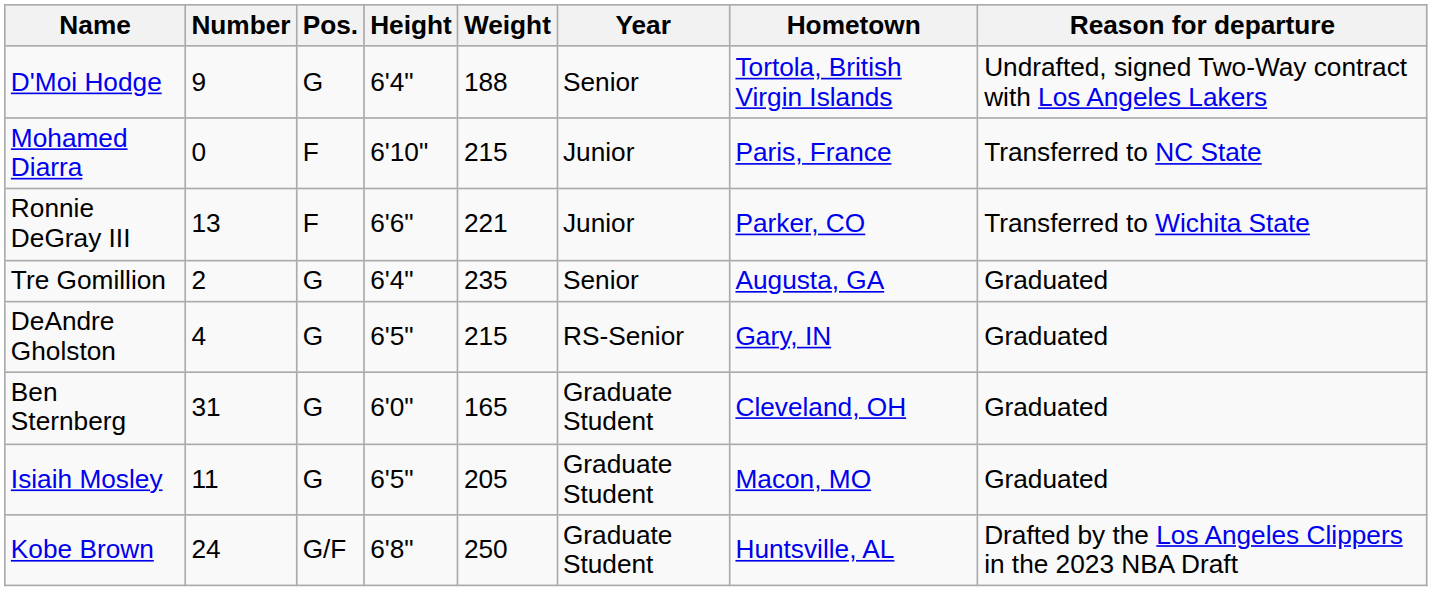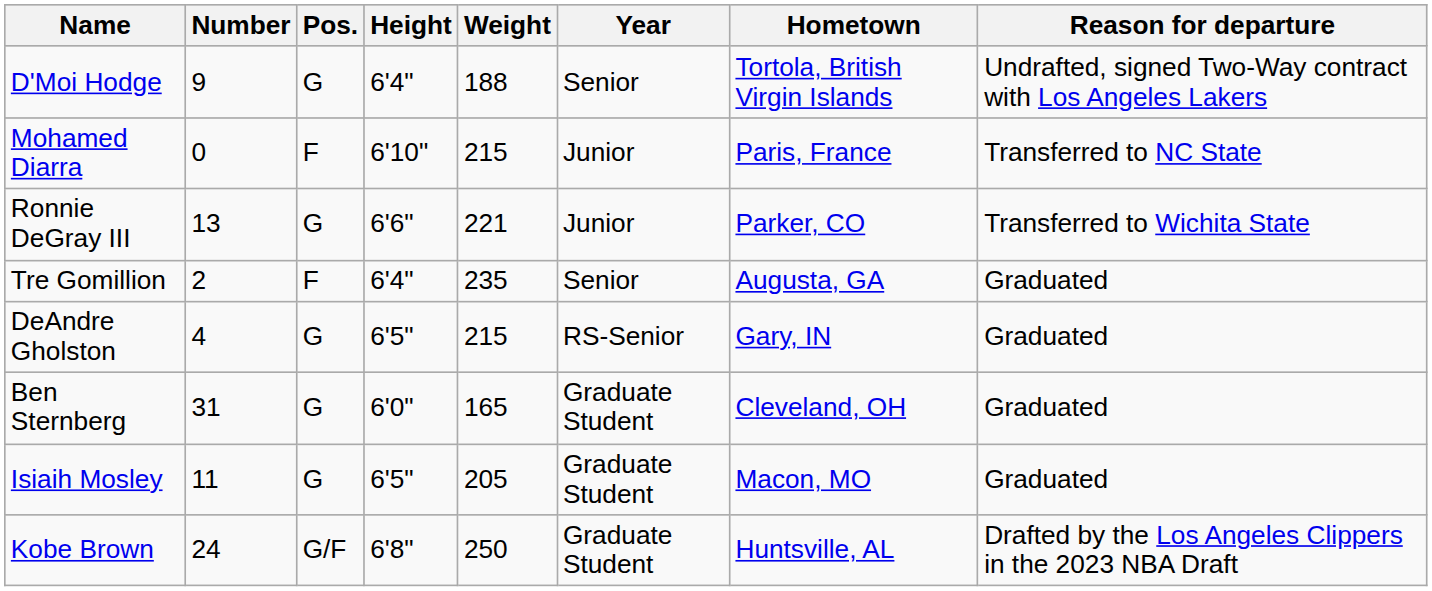Ronnie DeGray III | Pos.: F -> G
Tre Gomillion | Pos.: G -> F
